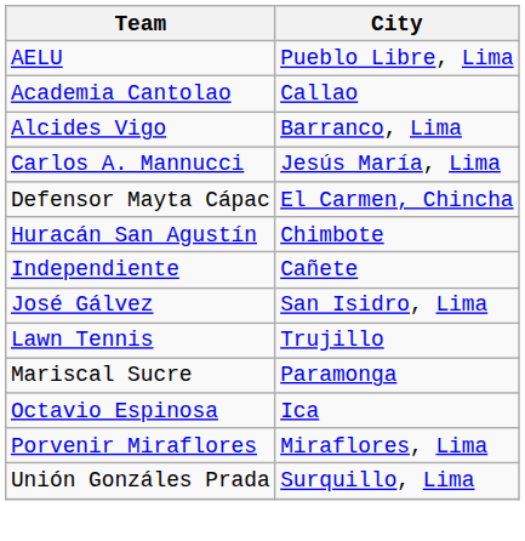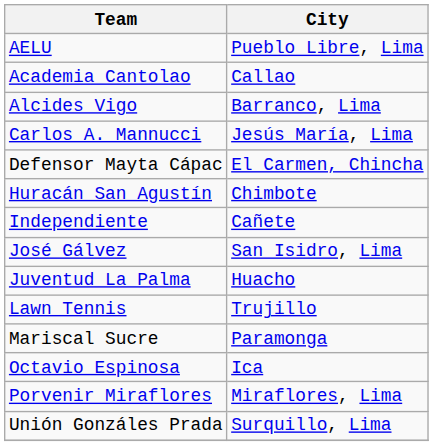+ row: Juventud La Palma | Huacho
